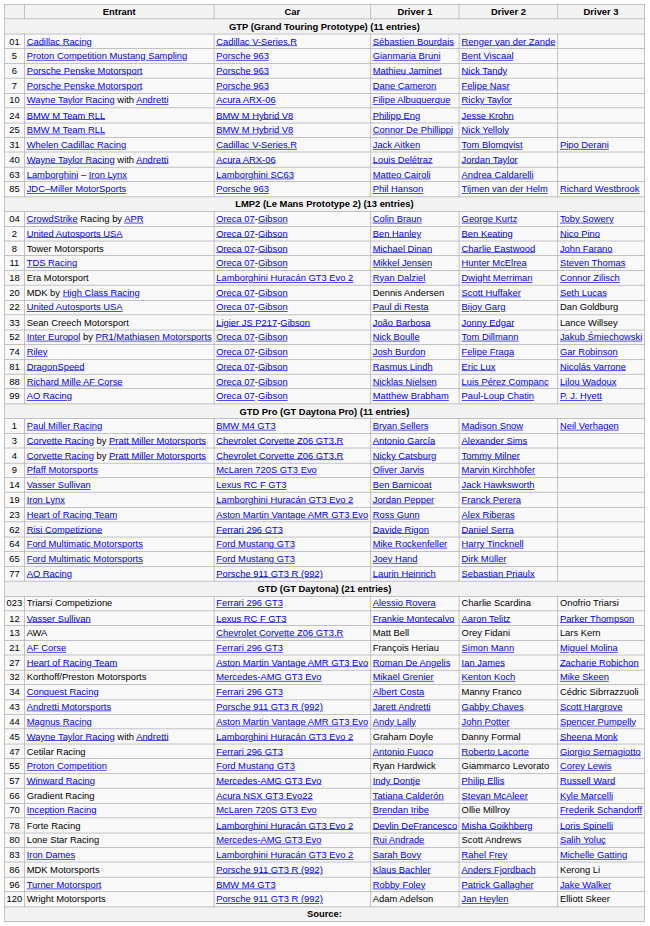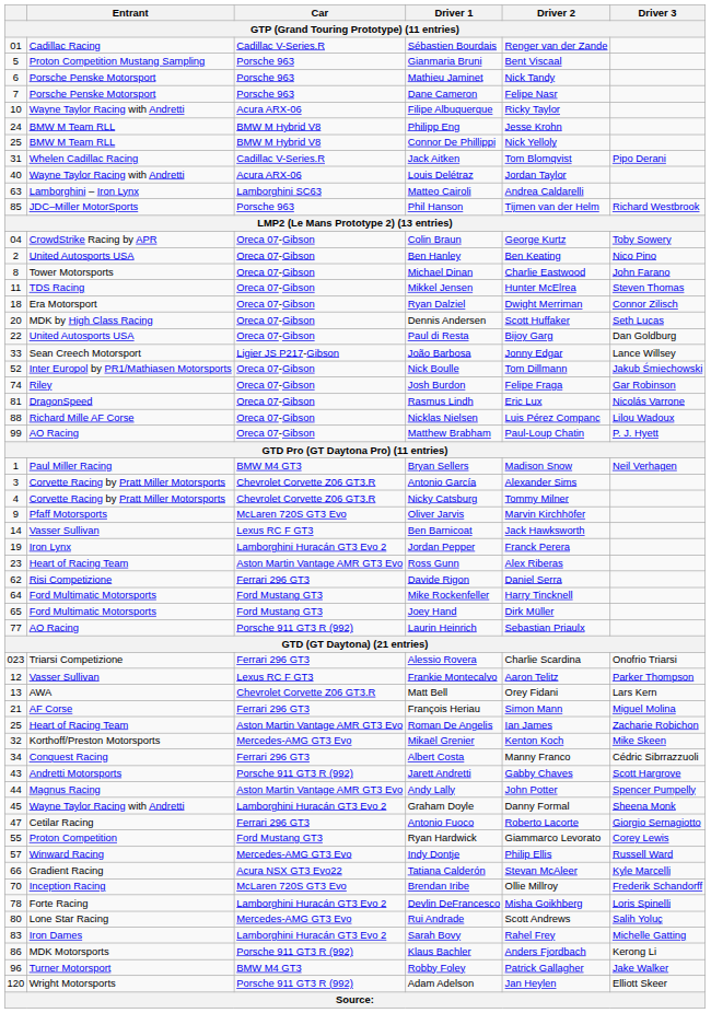Ryan Dalziel | Car: Lamborghini Huracán GT3 Evo 2 -> Oreca 07-Gibson
Roman De Angelis | column 1: 27 -> 25
